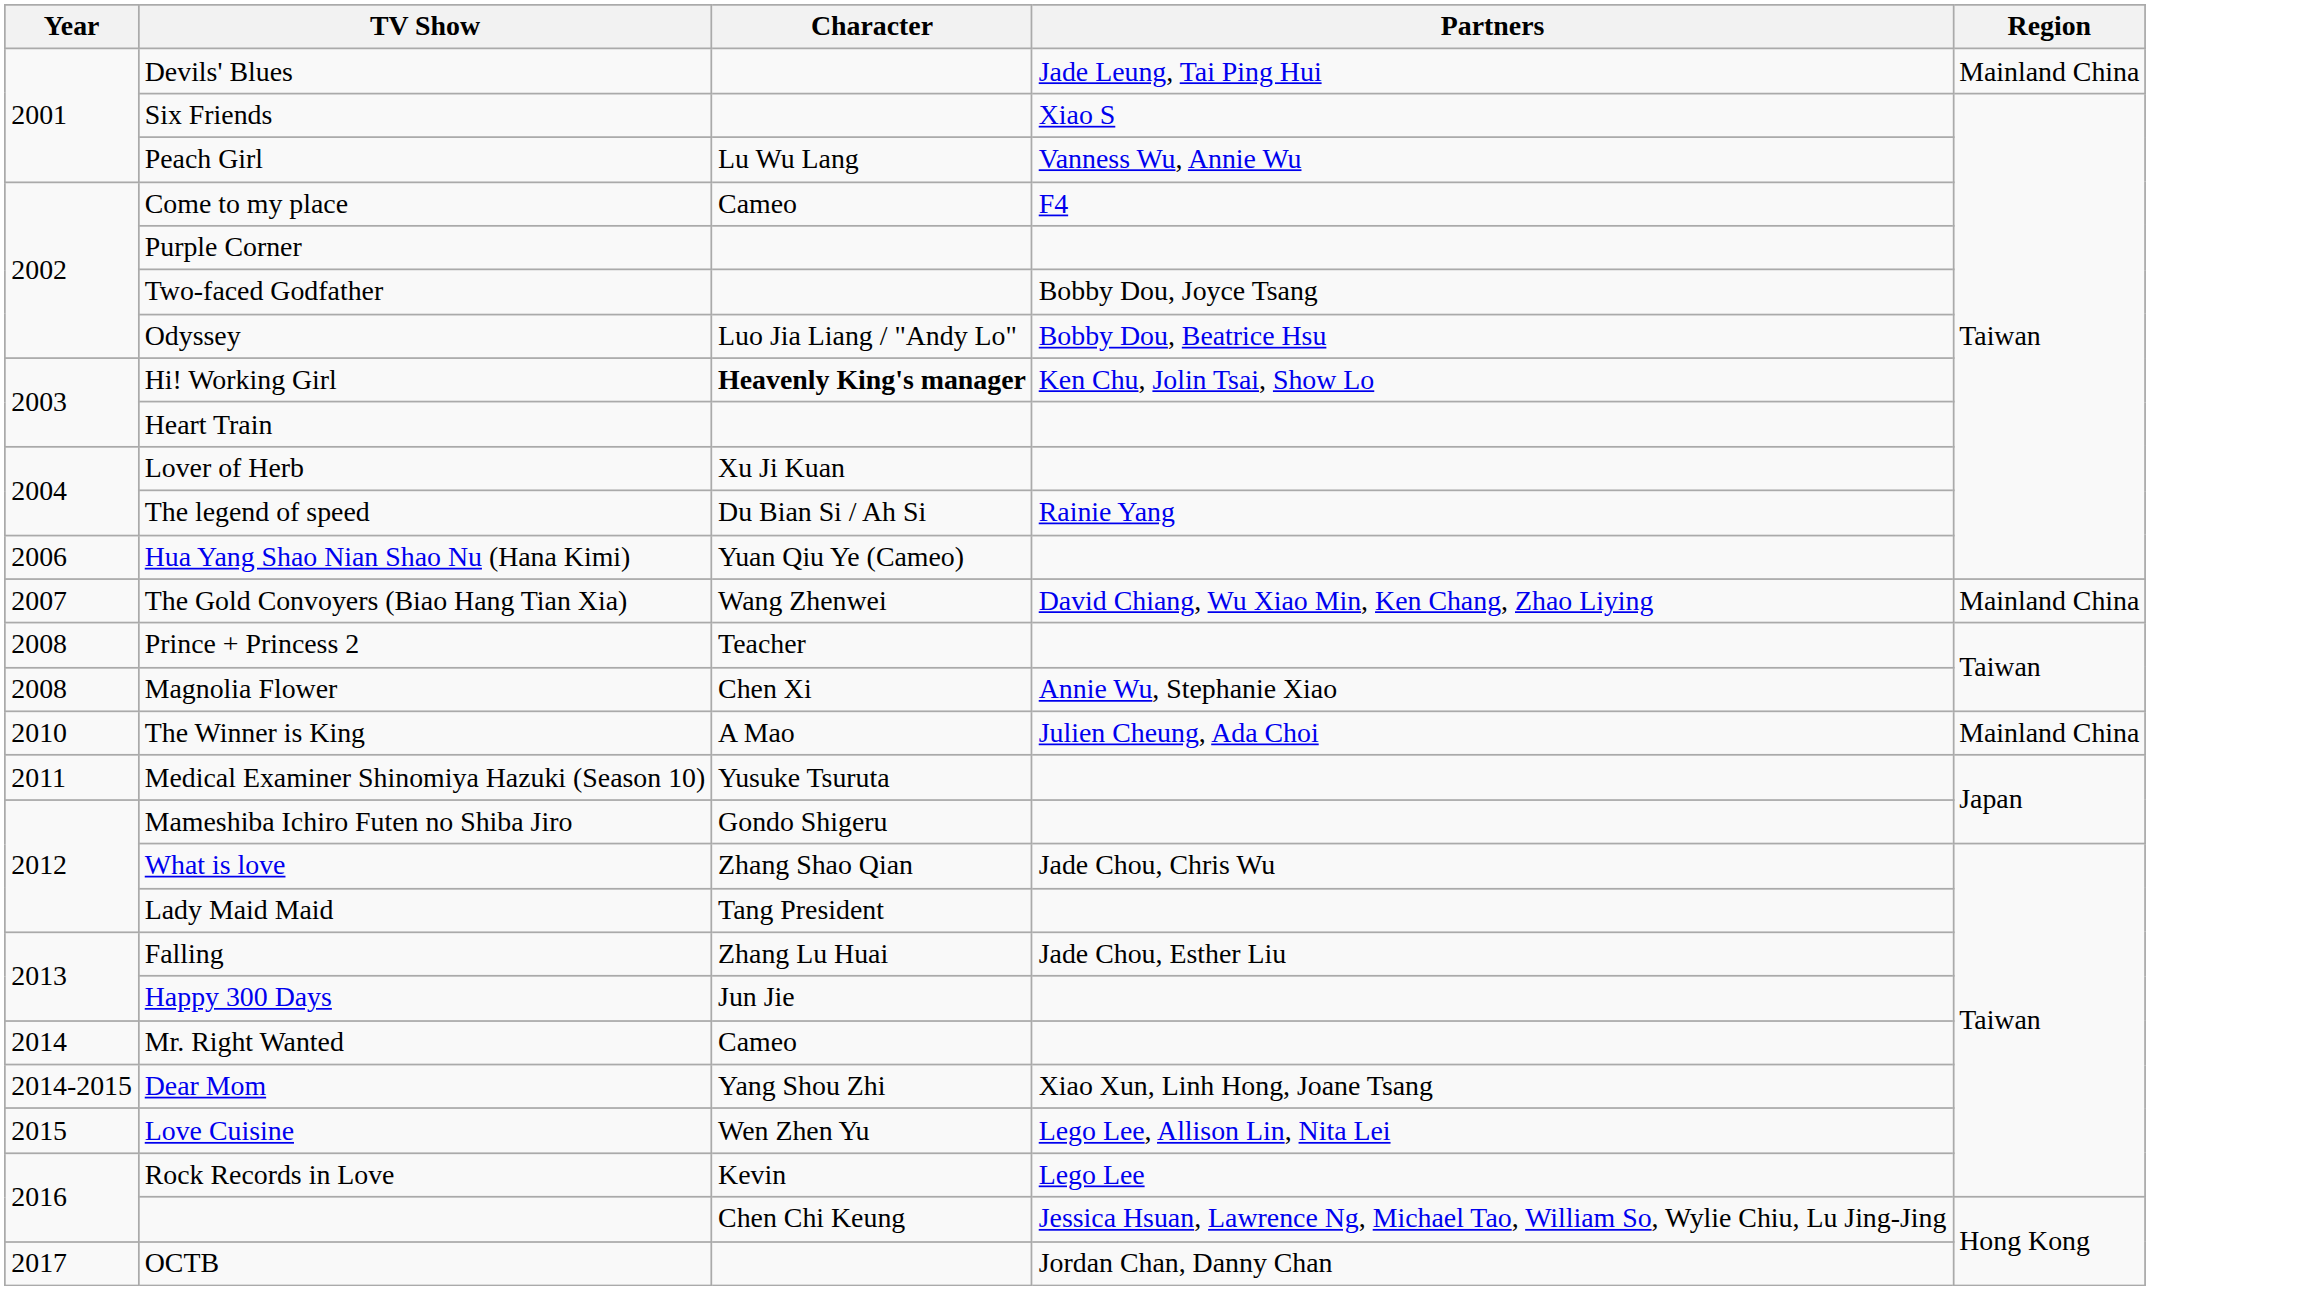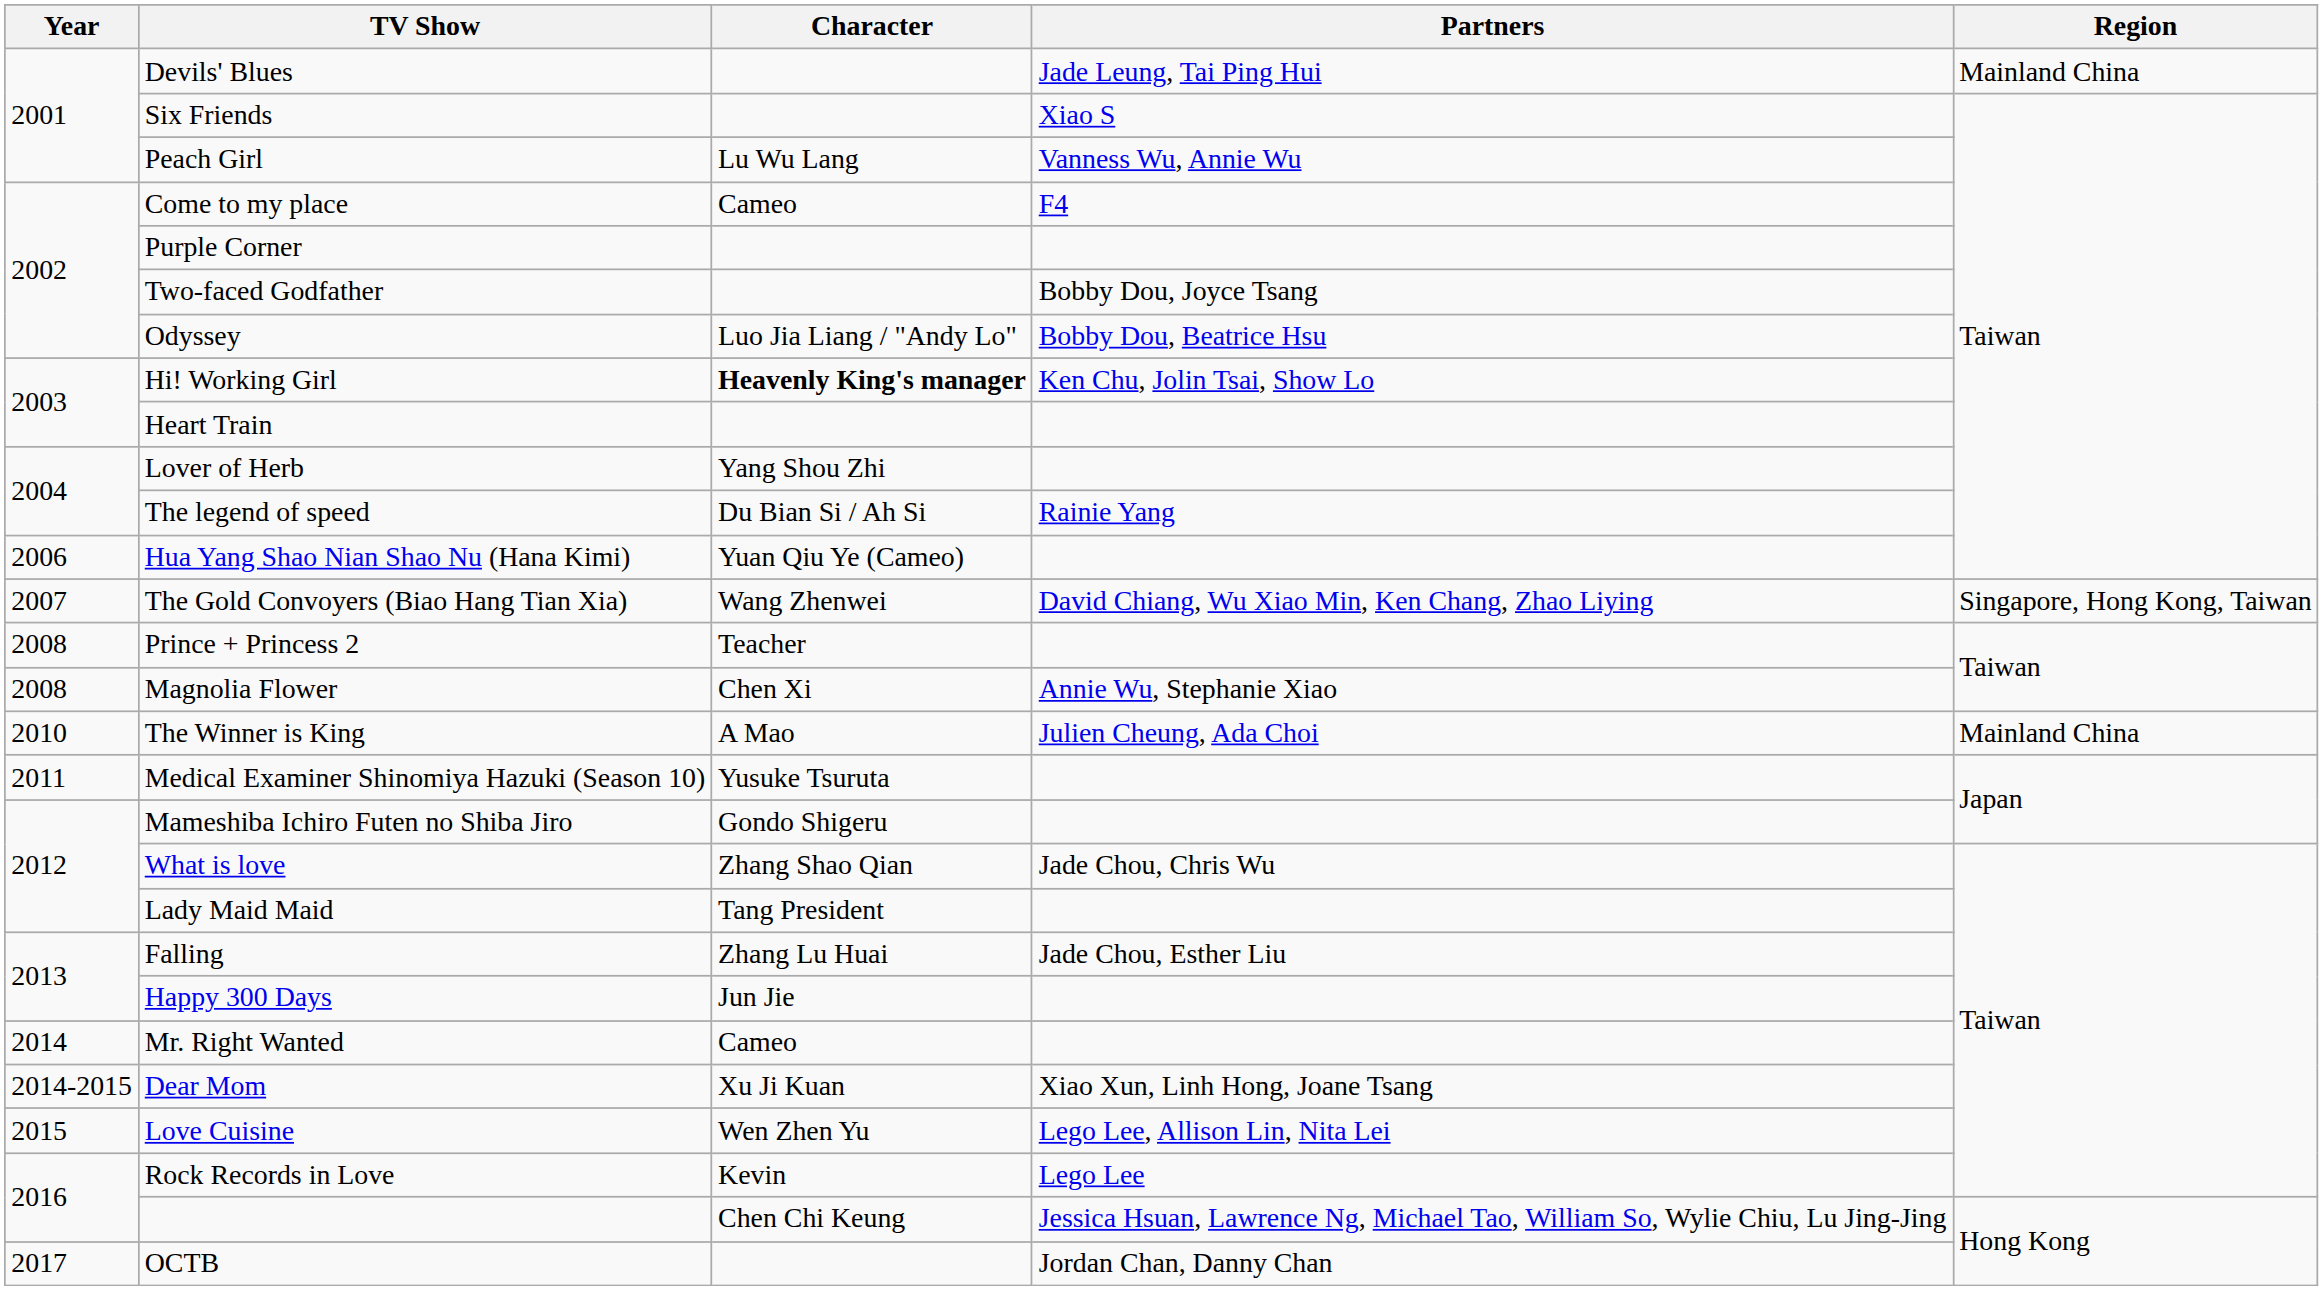Lover of Herb | Character: Xu Ji Kuan -> Yang Shou Zhi
The Gold Convoyers (Biao Hang Tian Xia) | Region: Mainland China -> Singapore, Hong Kong, Taiwan
Dear Mom | Character: Yang Shou Zhi -> Xu Ji Kuan
